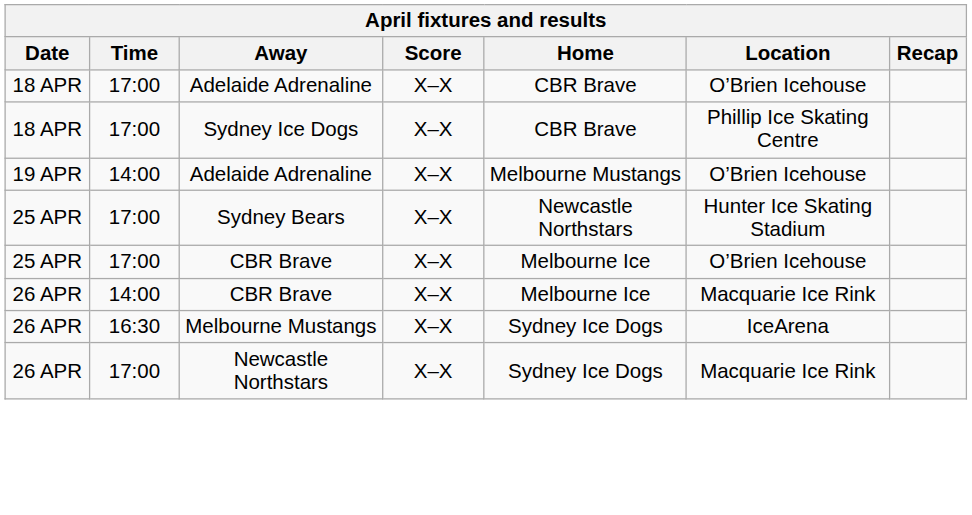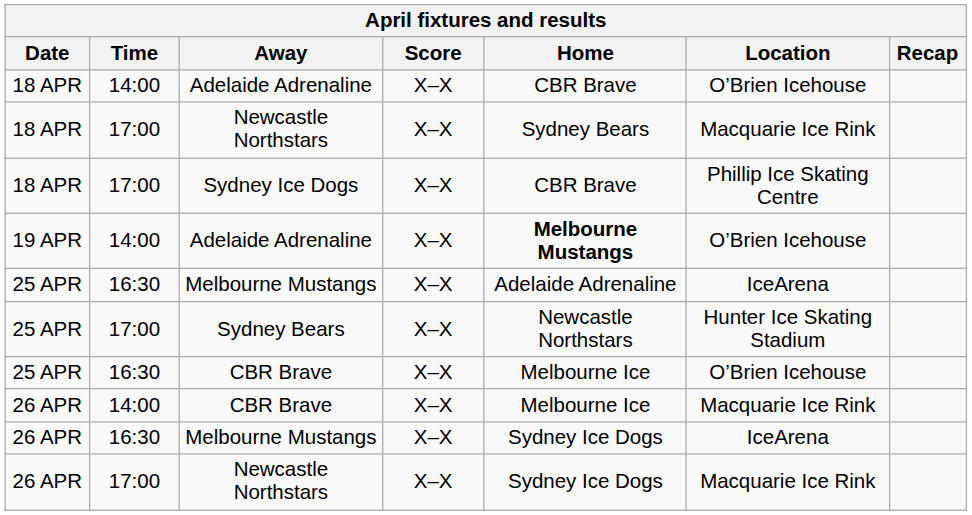18 APR / Adelaide Adrenaline | Time: 17:00 -> 14:00
+ row: 18 APR | 17:00 | Newcastle Northstars | X–X | Sydney Bears | Macquarie Ice Rink
19 APR / Adelaide Adrenaline | Home: normal -> bold
+ row: 25 APR | 16:30 | Melbourne Mustangs | X–X | Adelaide Adrenaline | IceArena
25 APR / CBR Brave | Time: 17:00 -> 16:30
